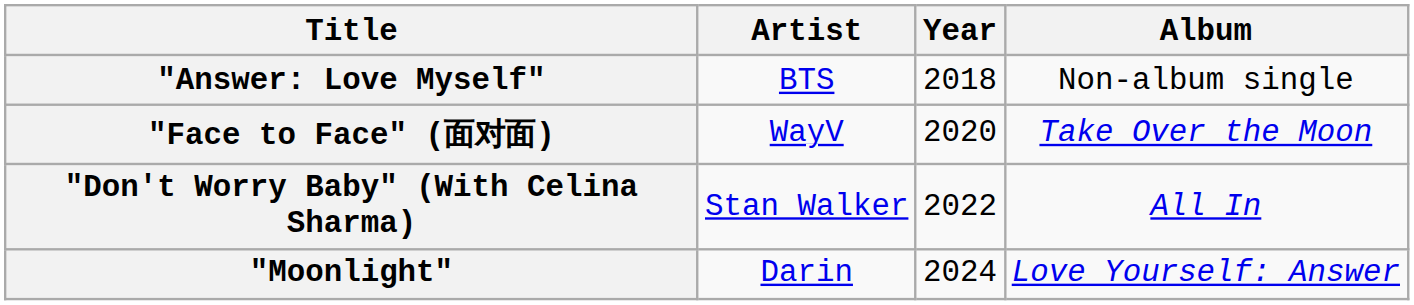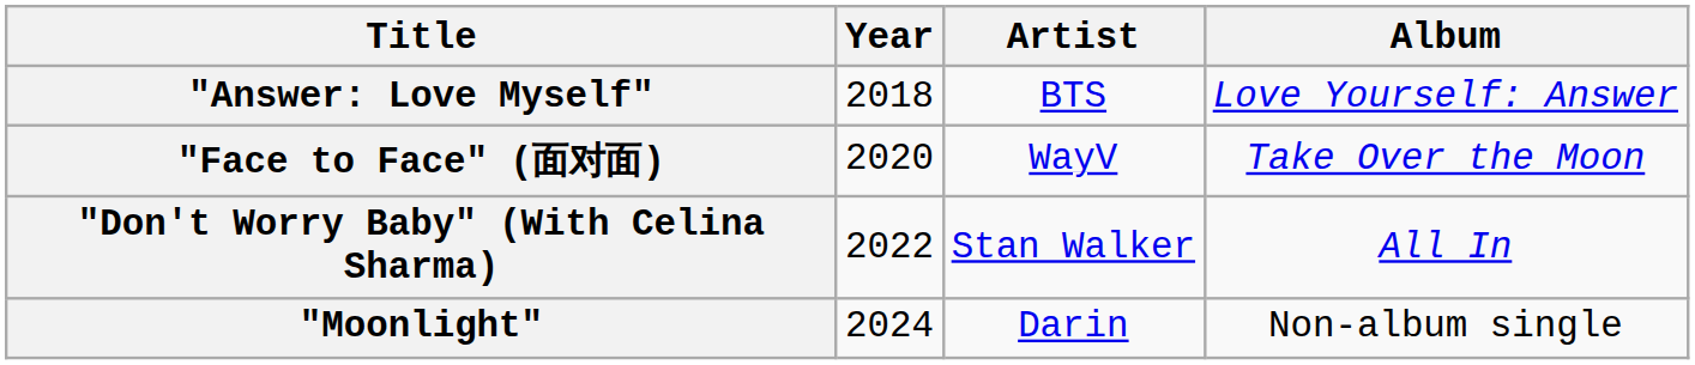columns swapped: Year <-> Artist
"Answer: Love Myself" | Album: Non-album single -> Love Yourself: Answer
"Moonlight" | Album: Love Yourself: Answer -> Non-album single
